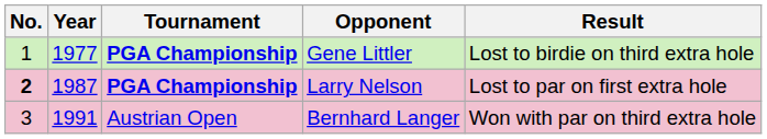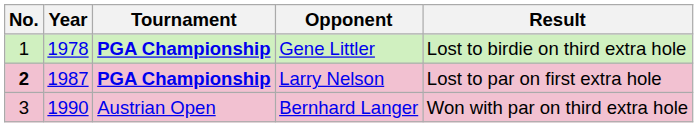Gene Littler | Year: 1977 -> 1978
Bernhard Langer | Year: 1991 -> 1990
